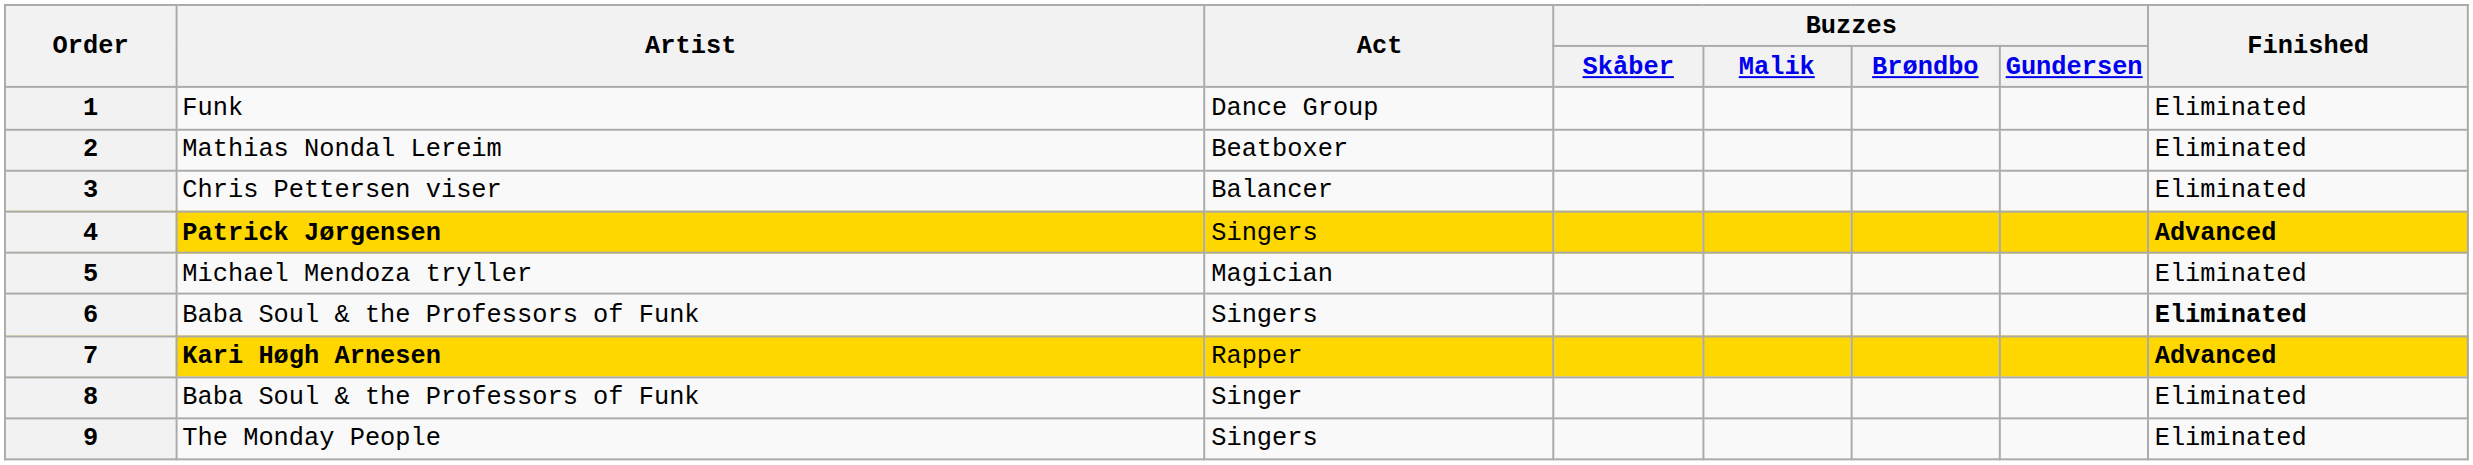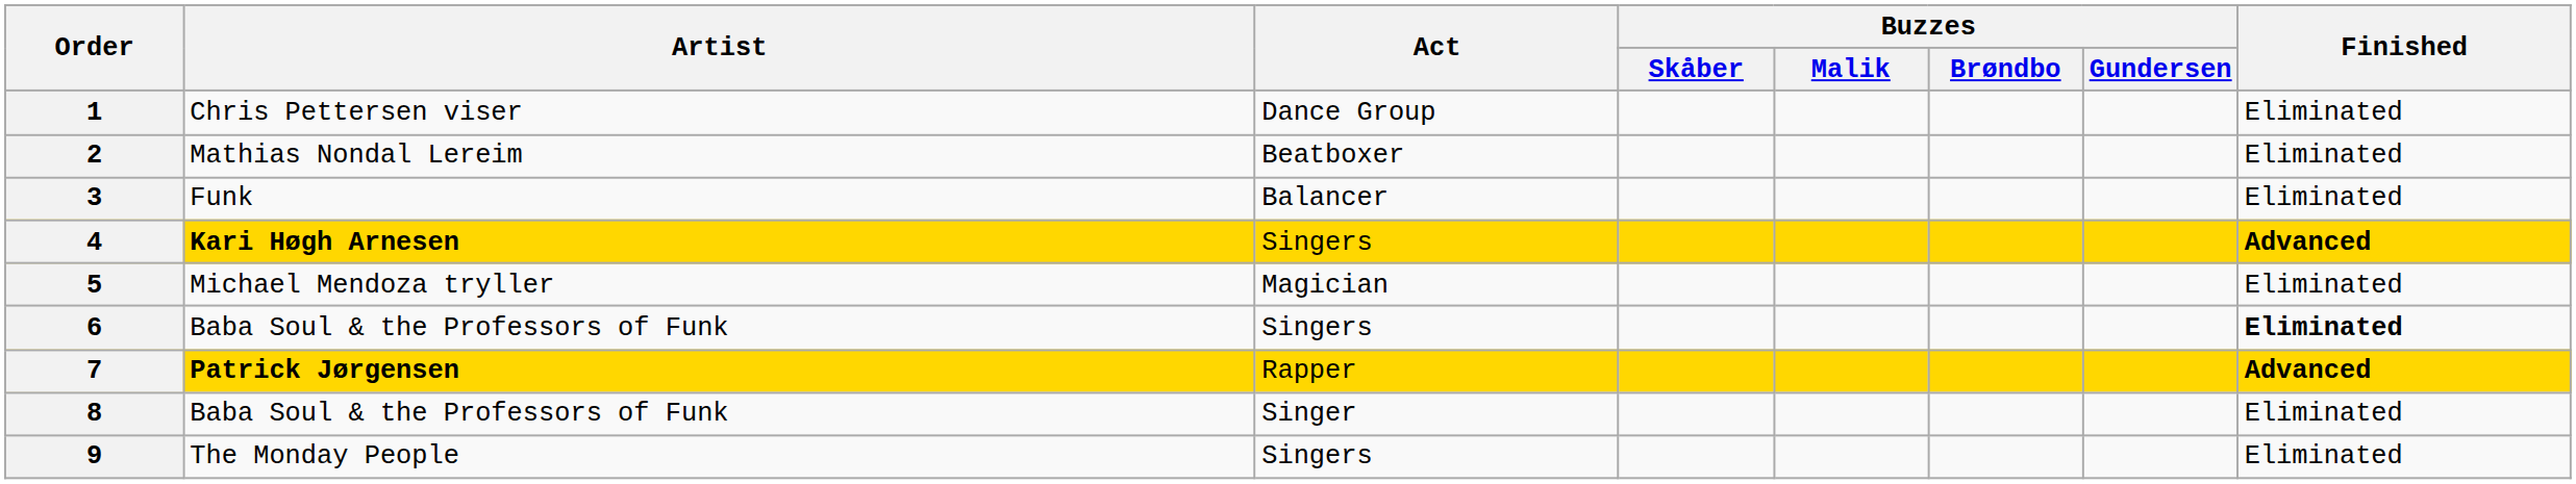1 | Artist: Funk -> Chris Pettersen viser
3 | Artist: Chris Pettersen viser -> Funk
4 | Artist: Patrick Jørgensen -> Kari Høgh Arnesen
7 | Artist: Kari Høgh Arnesen -> Patrick Jørgensen
